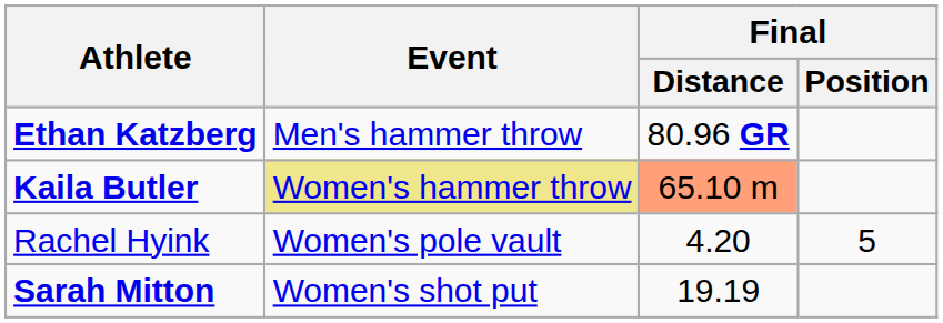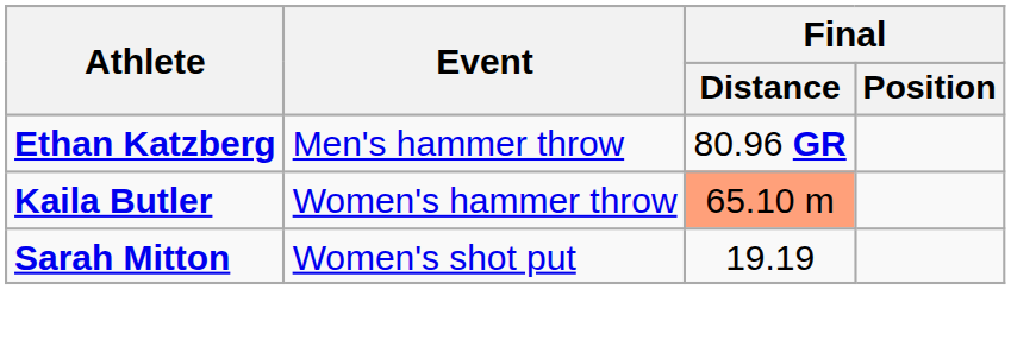Kaila Butler | Event: khaki background -> no background
- row: Rachel Hyink | Women's pole vault | 4.20 | 5
